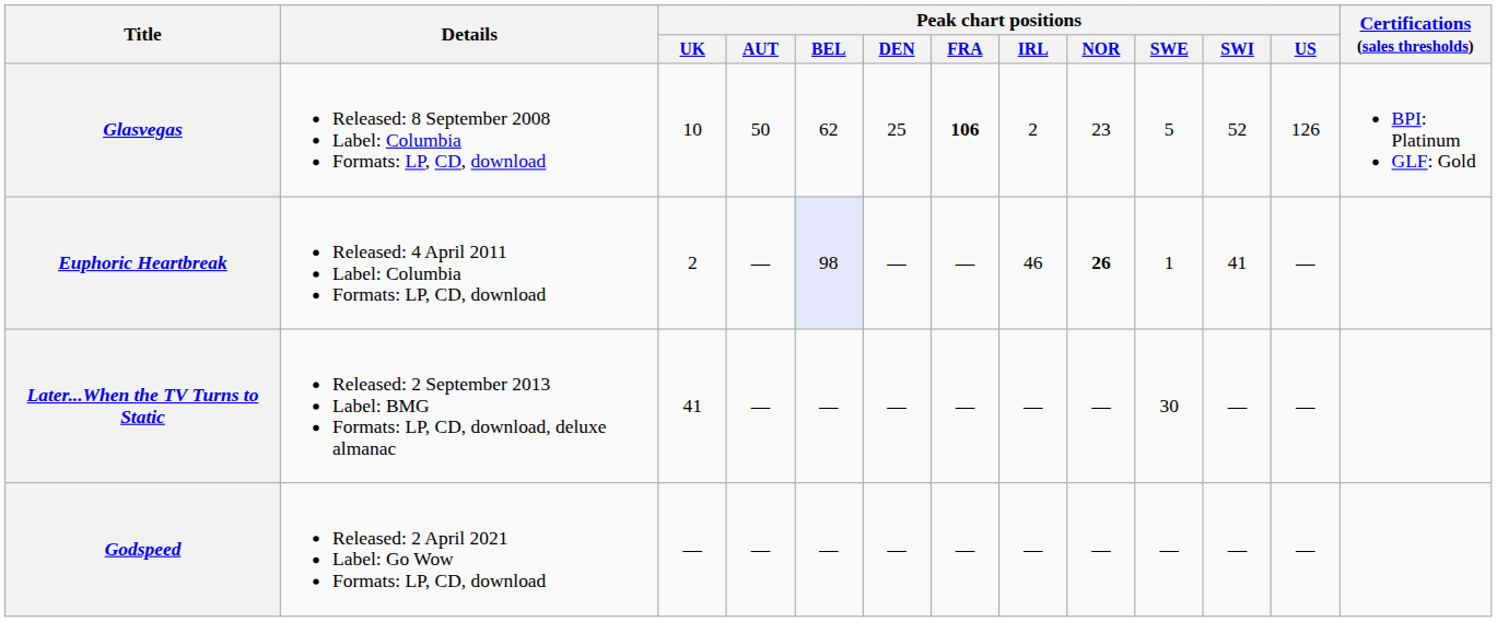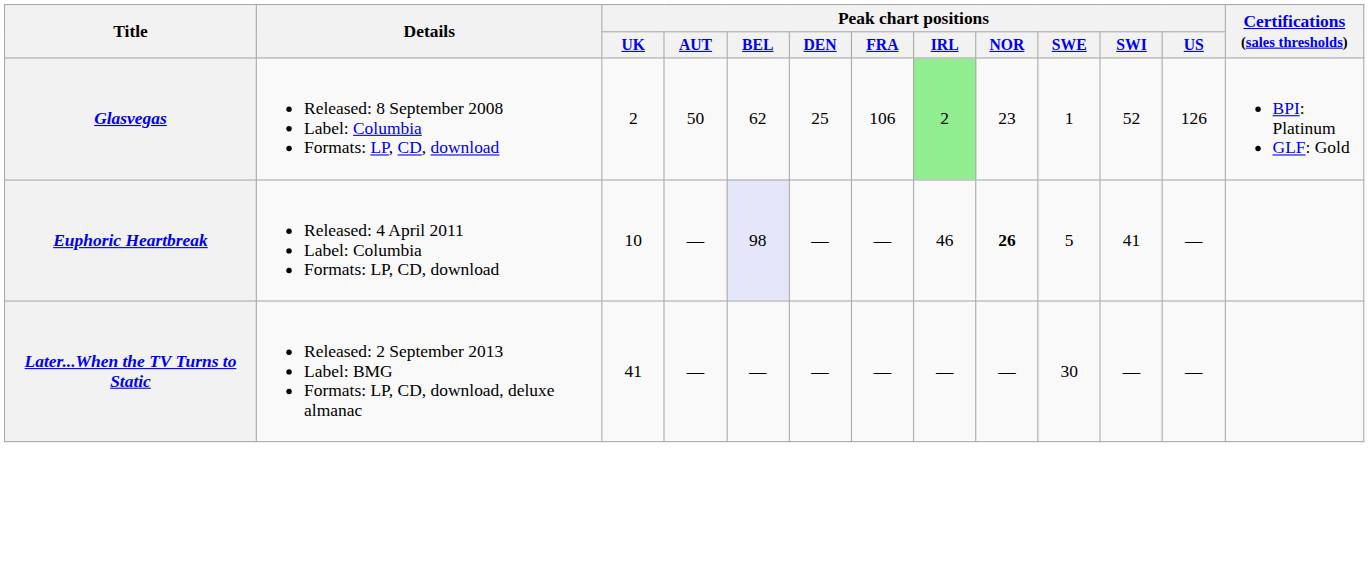Glasvegas | Peak chart positions / UK: 10 -> 2
Glasvegas | Peak chart positions / FRA: bold -> normal
Glasvegas | Peak chart positions / IRL: no background -> lightgreen background
Glasvegas | Peak chart positions / SWE: 5 -> 1
Euphoric Heartbreak | Peak chart positions / UK: 2 -> 10
Euphoric Heartbreak | Peak chart positions / SWE: 1 -> 5
- row: Godspeed | Released: 2 April 2021 Label: Go Wow Formats: LP, CD, download | — | — | — | — | — | — | — | — | — | —
